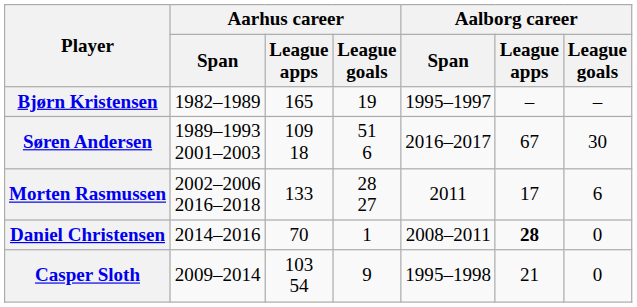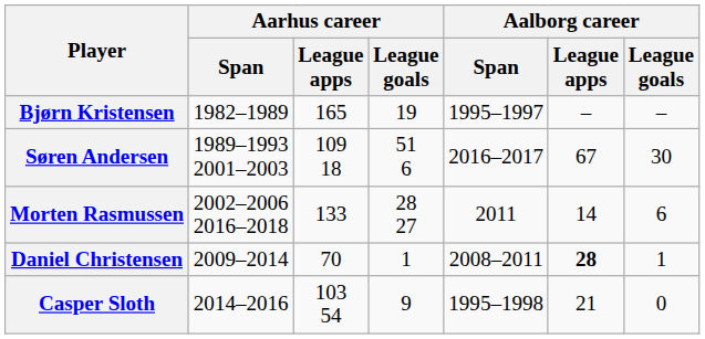Morten Rasmussen | Aalborg career / League apps: 17 -> 14
Daniel Christensen | Aarhus career / Span: 2014–2016 -> 2009–2014
Daniel Christensen | Aalborg career / League goals: 0 -> 1
Casper Sloth | Aarhus career / Span: 2009–2014 -> 2014–2016
